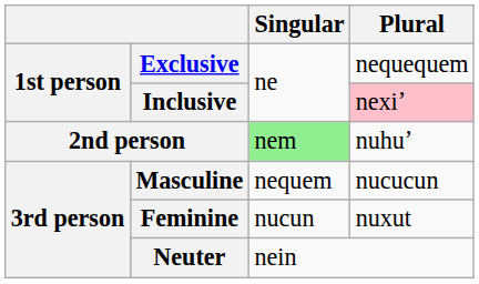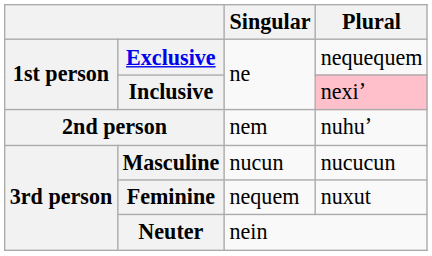2nd person | Singular: lightgreen background -> no background
Masculine | Singular: nequem -> nucun
Feminine | Singular: nucun -> nequem
